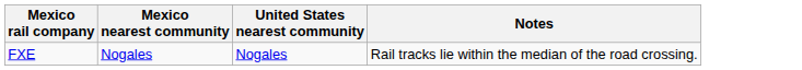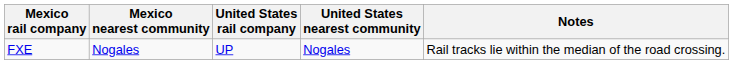+ column: United States rail company | UP
